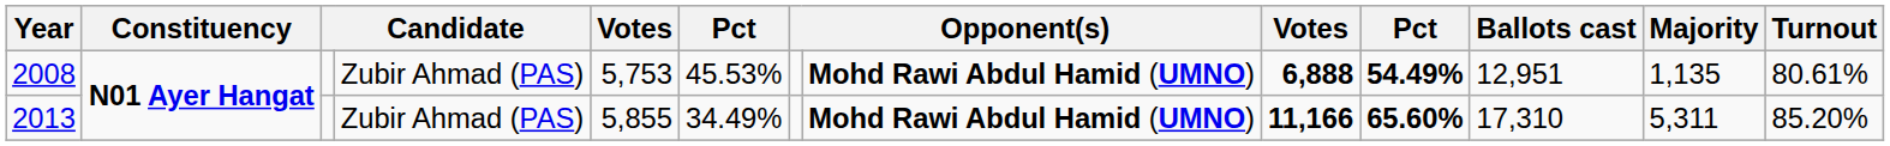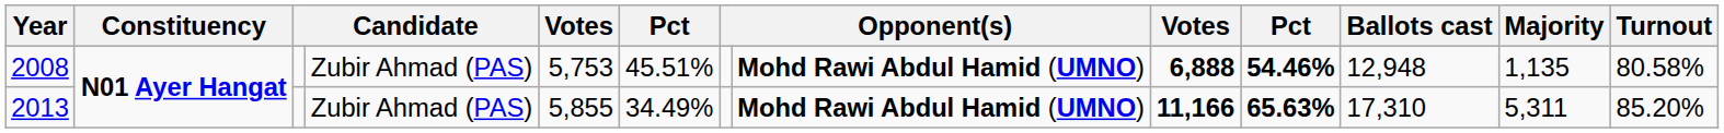2008 | column 6: 45.53% -> 45.51%
2008 | column 10: 54.49% -> 54.46%
2008 | Ballots cast: 12,951 -> 12,948
2008 | Turnout: 80.61% -> 80.58%
2013 | column 10: 65.60% -> 65.63%
